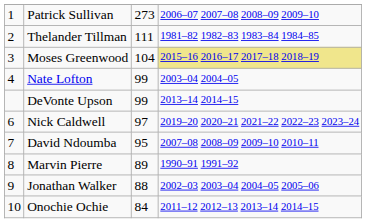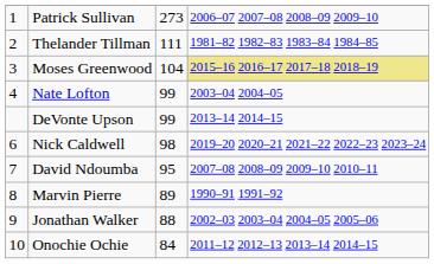Nick Caldwell | column 3: 97 -> 98
